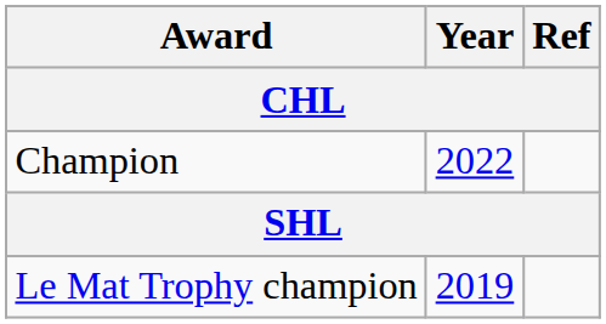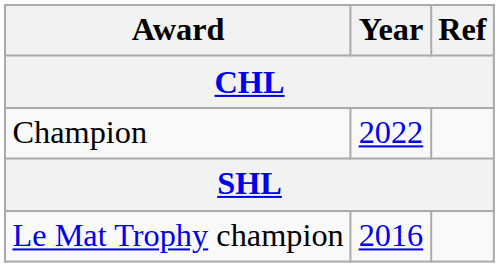Le Mat Trophy champion | Year: 2019 -> 2016
